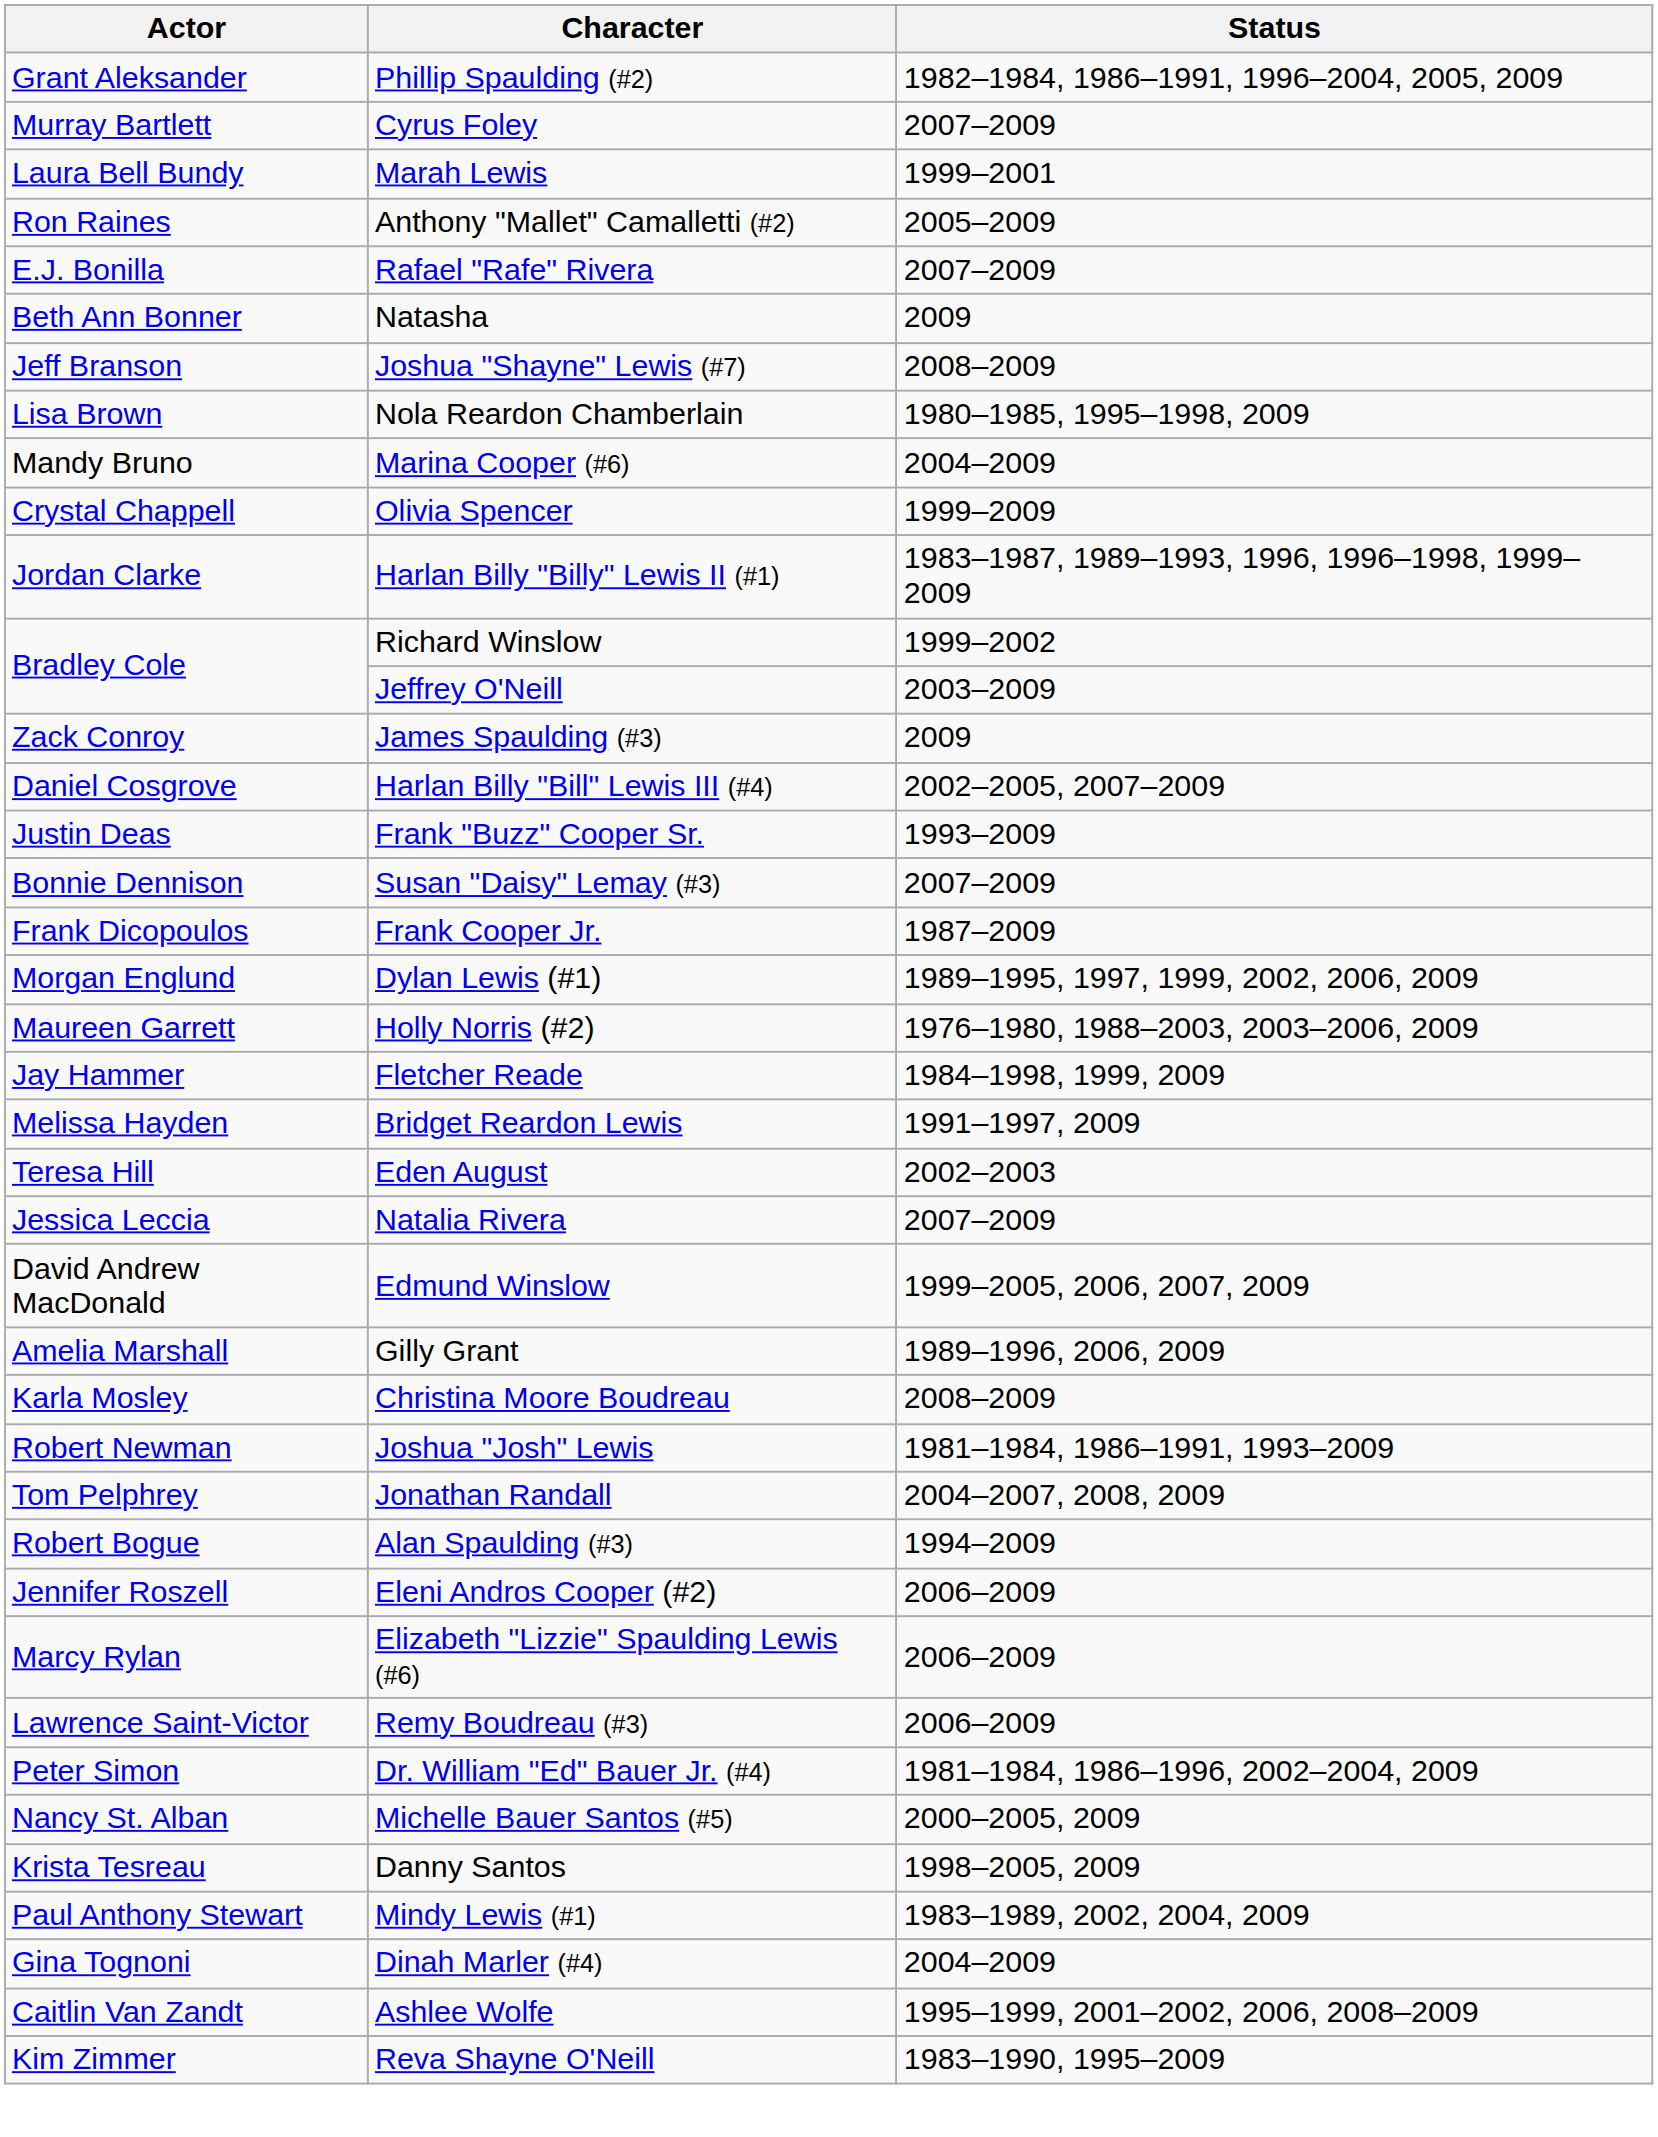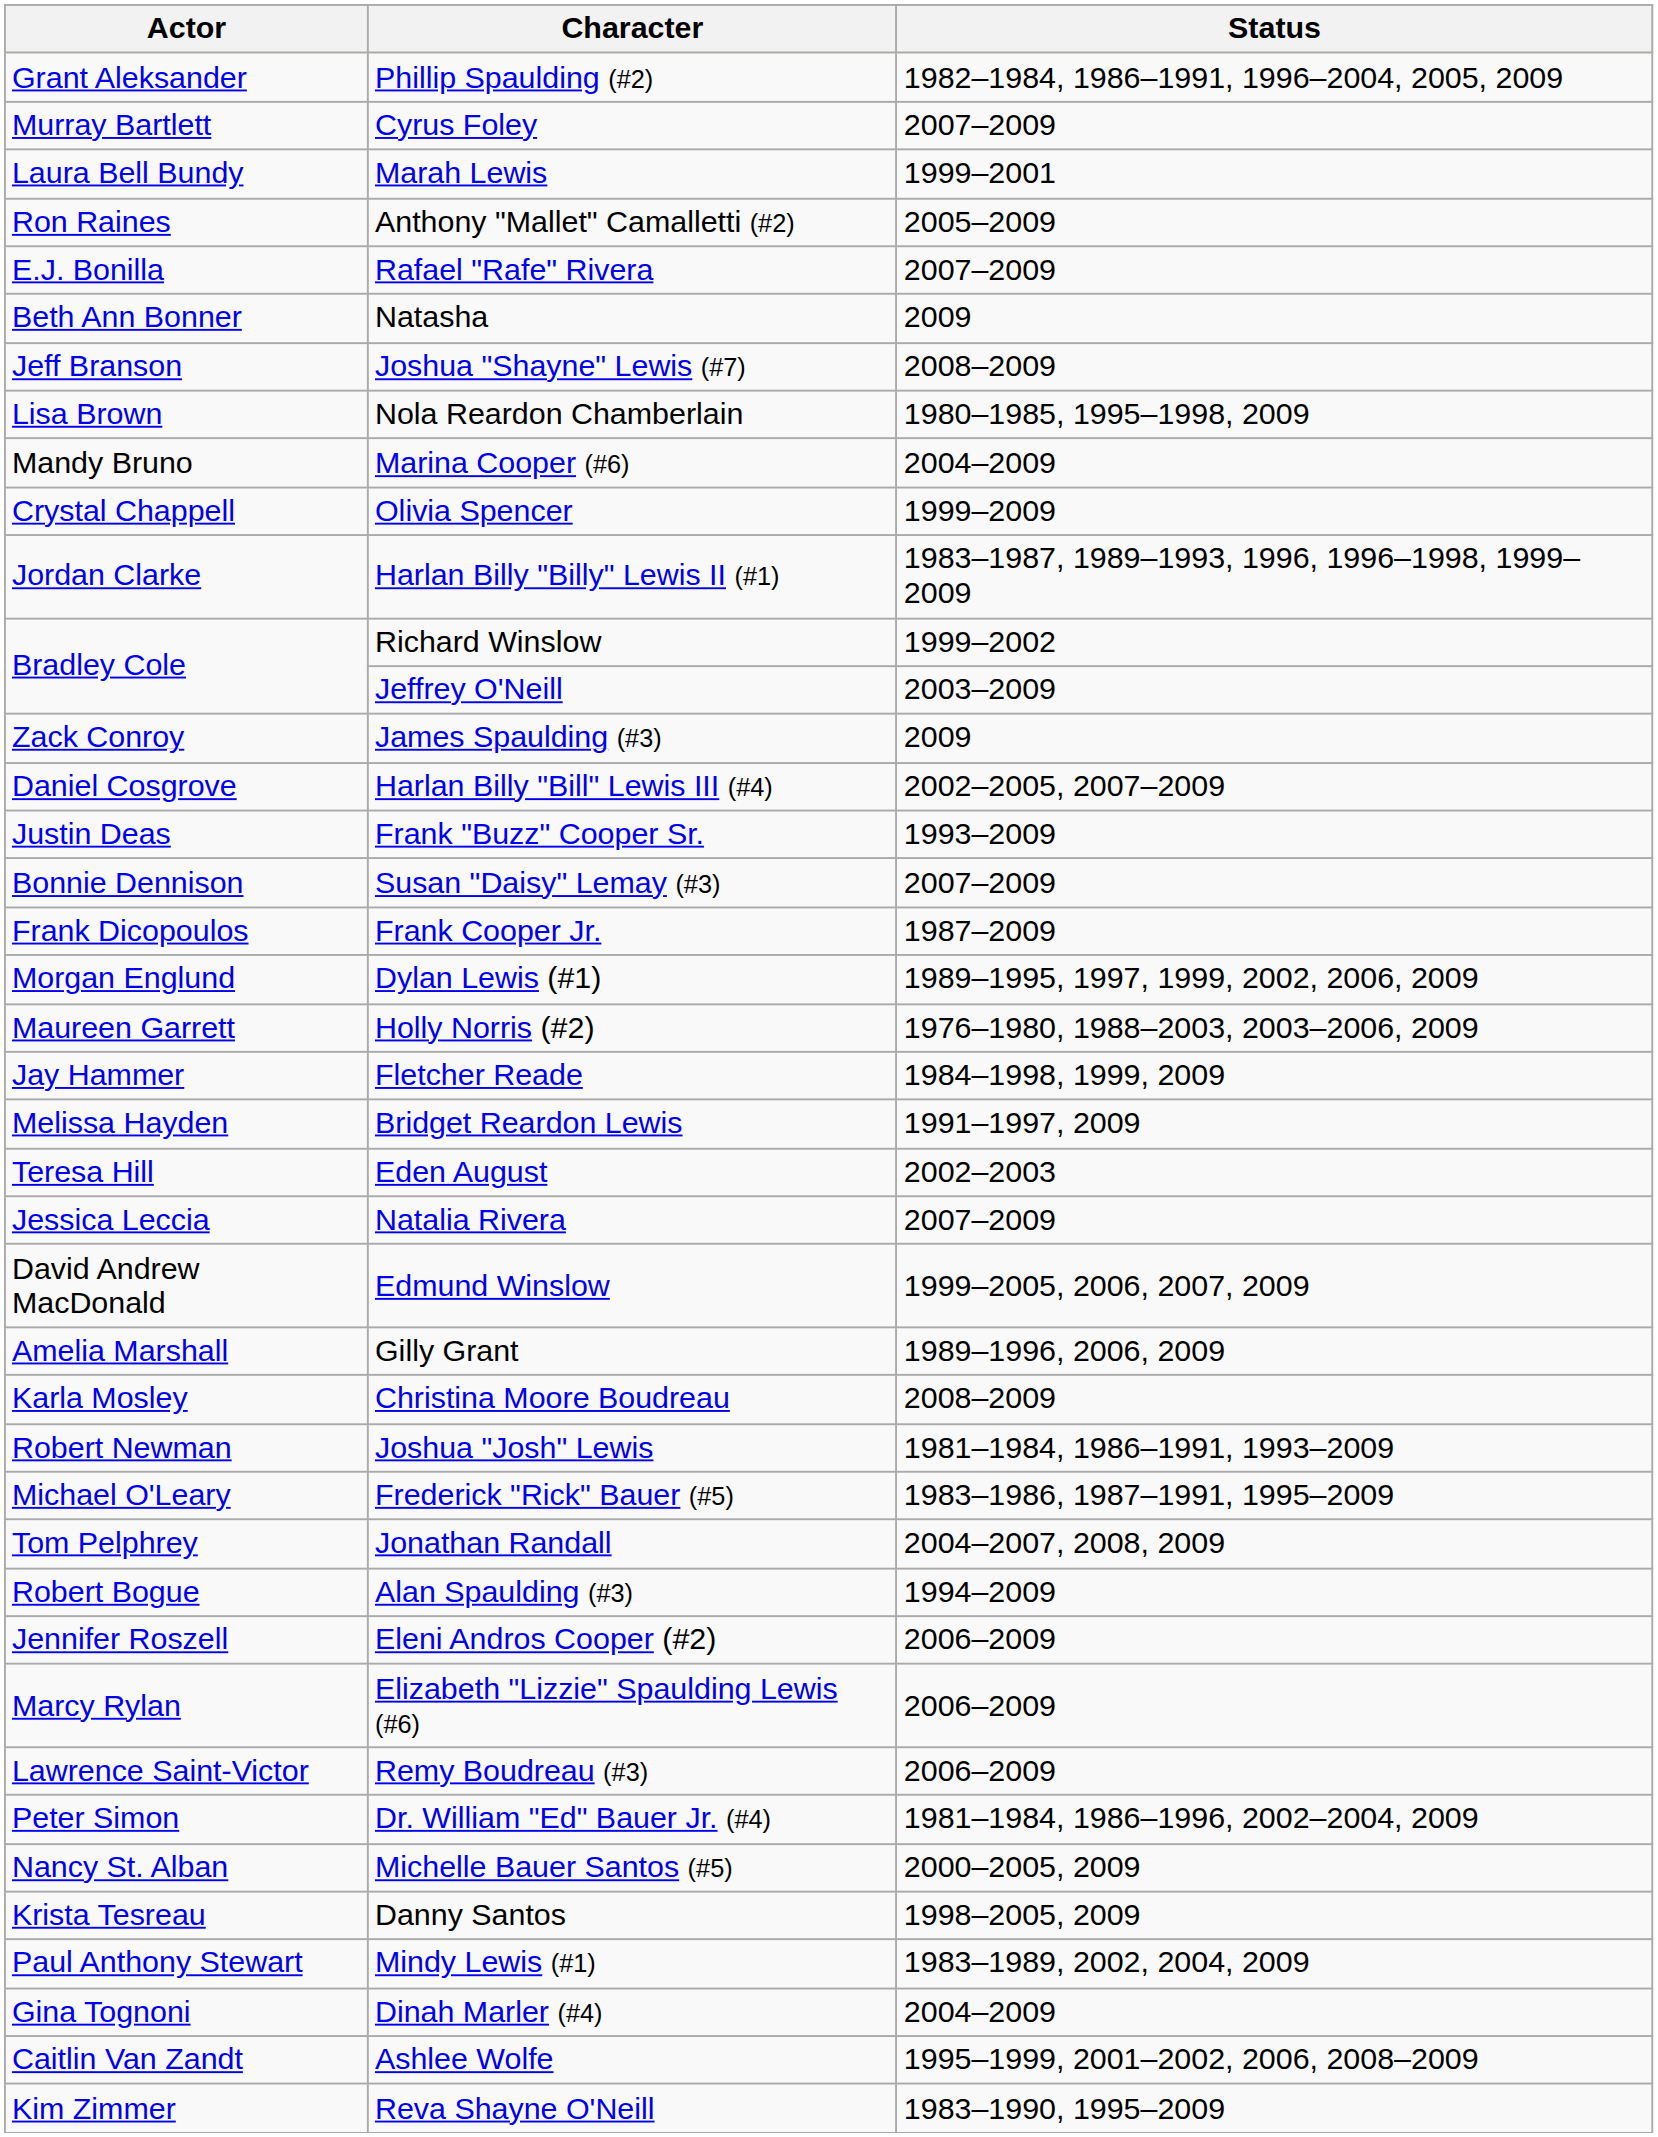+ row: Michael O'Leary | Frederick "Rick" Bauer (#5) | 1983–1986, 1987–1991, 1995–2009
